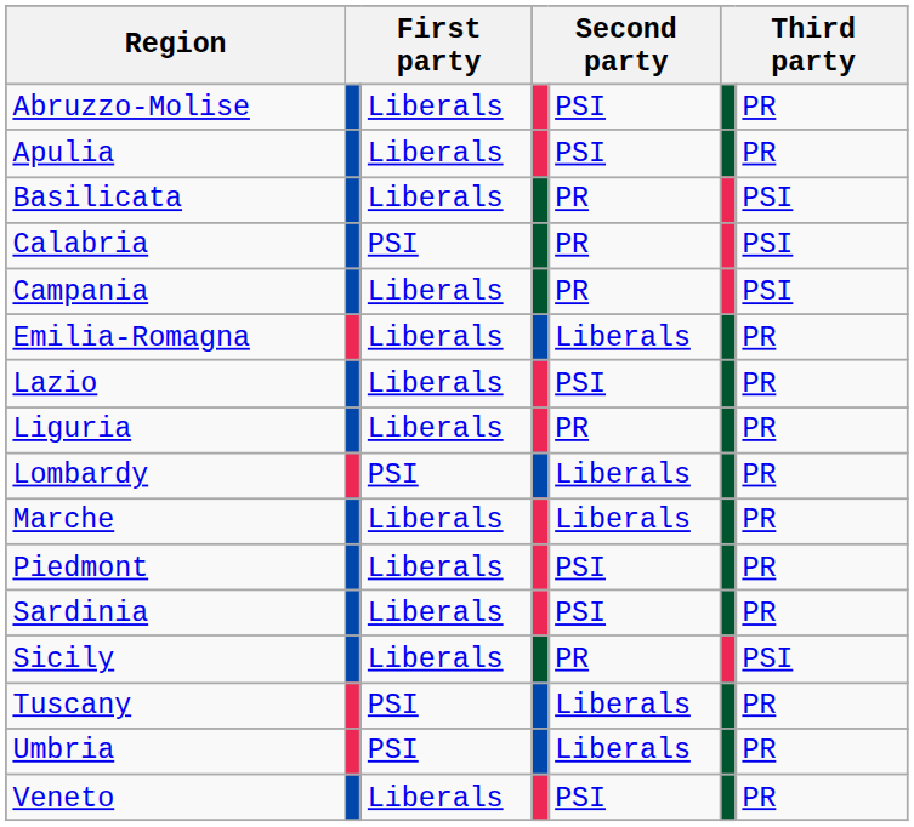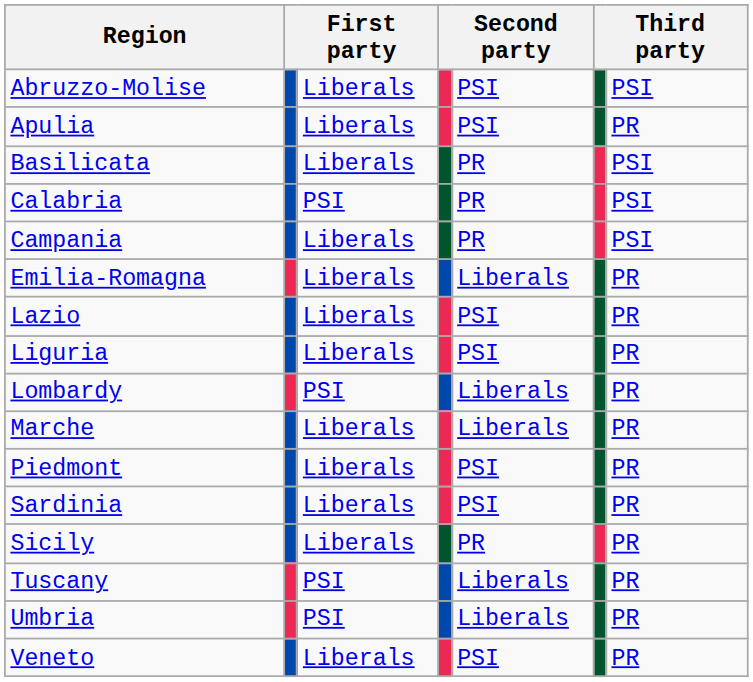Abruzzo-Molise | column 7: PR -> PSI
Liguria | column 5: PR -> PSI
Sicily | column 7: PSI -> PR
